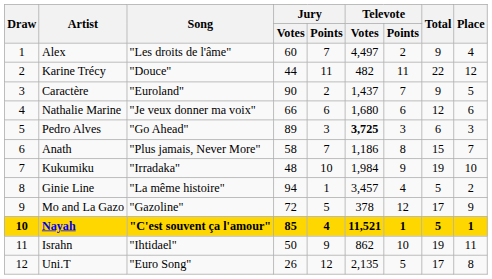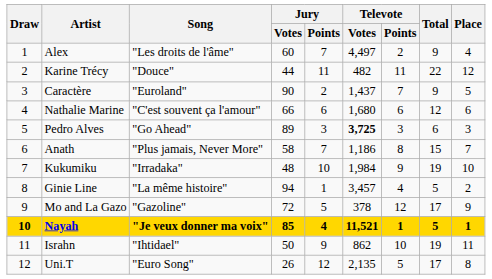Nathalie Marine | Song: "Je veux donner ma voix" -> "C'est souvent ça l'amour"
Nayah | Song: "C'est souvent ça l'amour" -> "Je veux donner ma voix"
